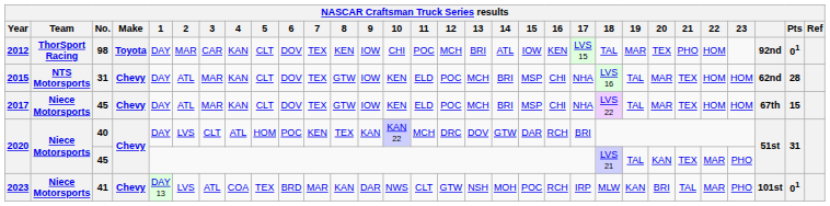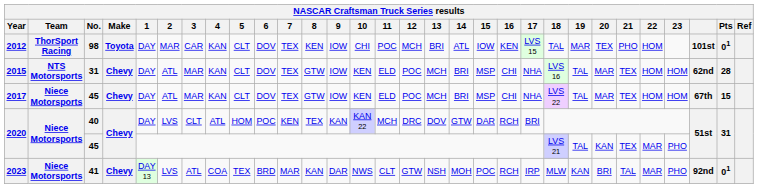2012 | column 28: 92nd -> 101st
2023 | column 28: 101st -> 92nd
